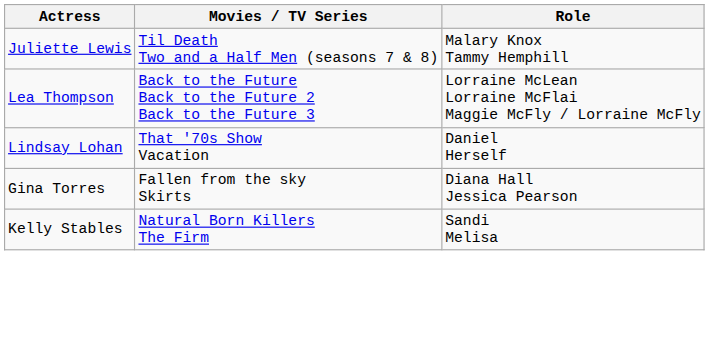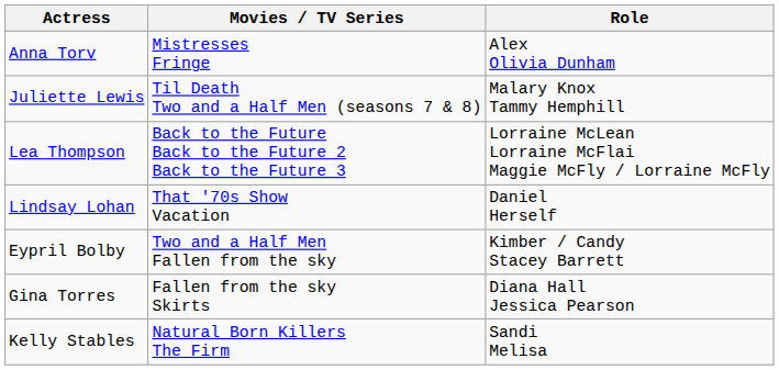+ row: Anna Torv | Mistresses Fringe | Alex Olivia Dunham
+ row: Eypril Bolby | Two and a Half Men Fallen from the sky | Kimber / Candy Stacey Barrett
